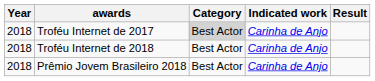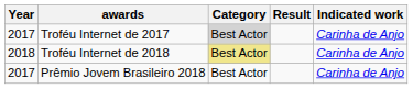columns swapped: Indicated work <-> Result
Troféu Internet de 2017 | Year: 2018 -> 2017
Troféu Internet de 2018 | Category: no background -> khaki background
Prêmio Jovem Brasileiro 2018 | Year: 2018 -> 2017
